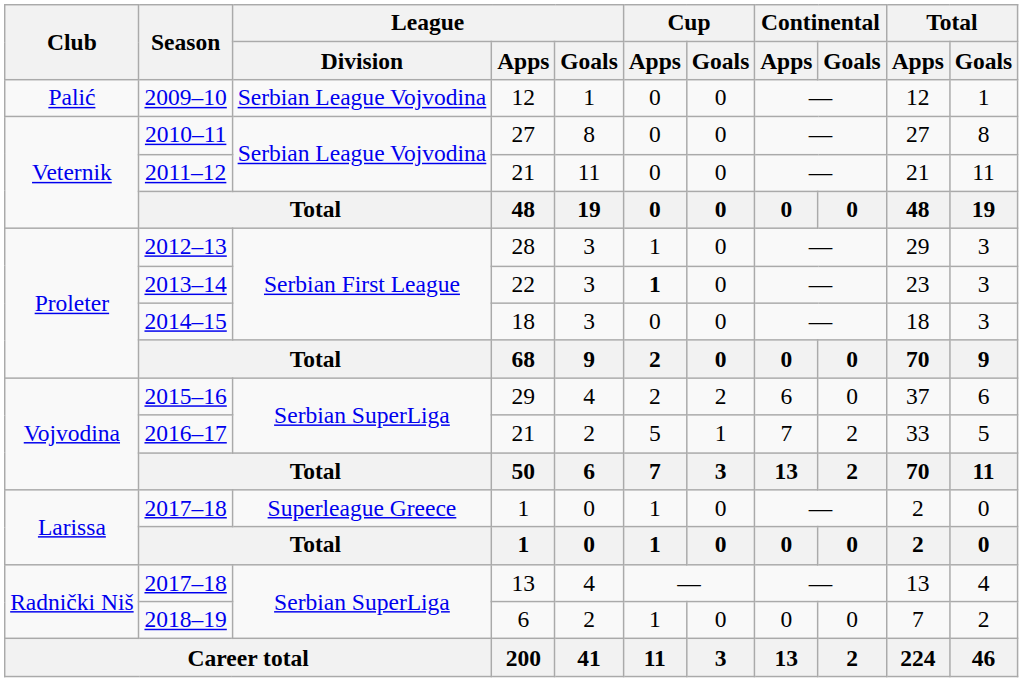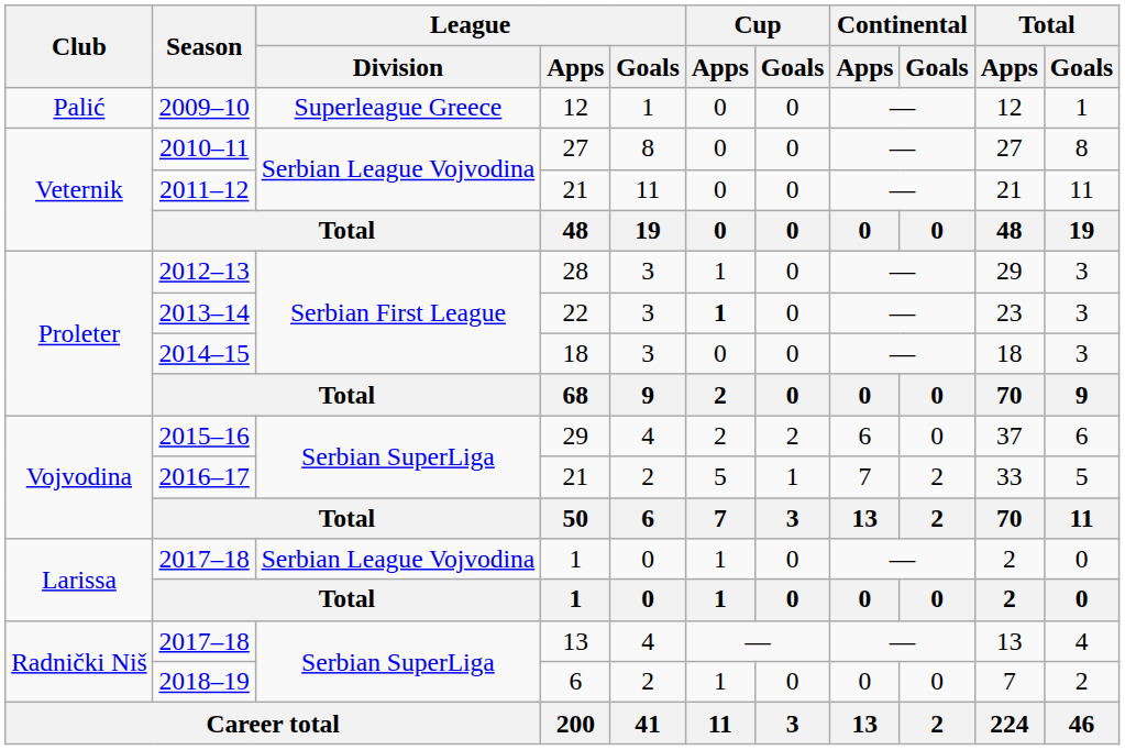2009–10 | League / Division: Serbian League Vojvodina -> Superleague Greece
2017–18 / 1 | League / Division: Superleague Greece -> Serbian League Vojvodina
